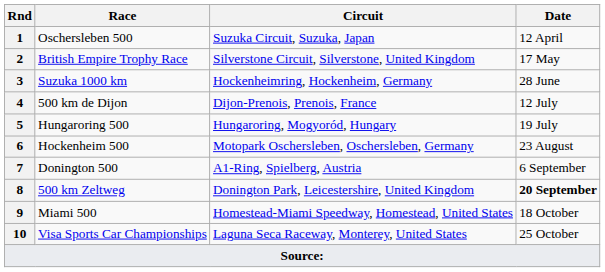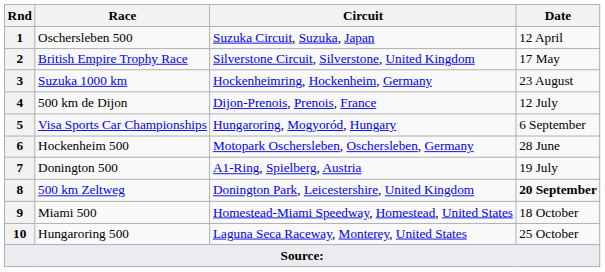3 | Date: 28 June -> 23 August
5 | Race: Hungaroring 500 -> Visa Sports Car Championships
5 | Date: 19 July -> 6 September
6 | Date: 23 August -> 28 June
7 | Date: 6 September -> 19 July
10 | Race: Visa Sports Car Championships -> Hungaroring 500
